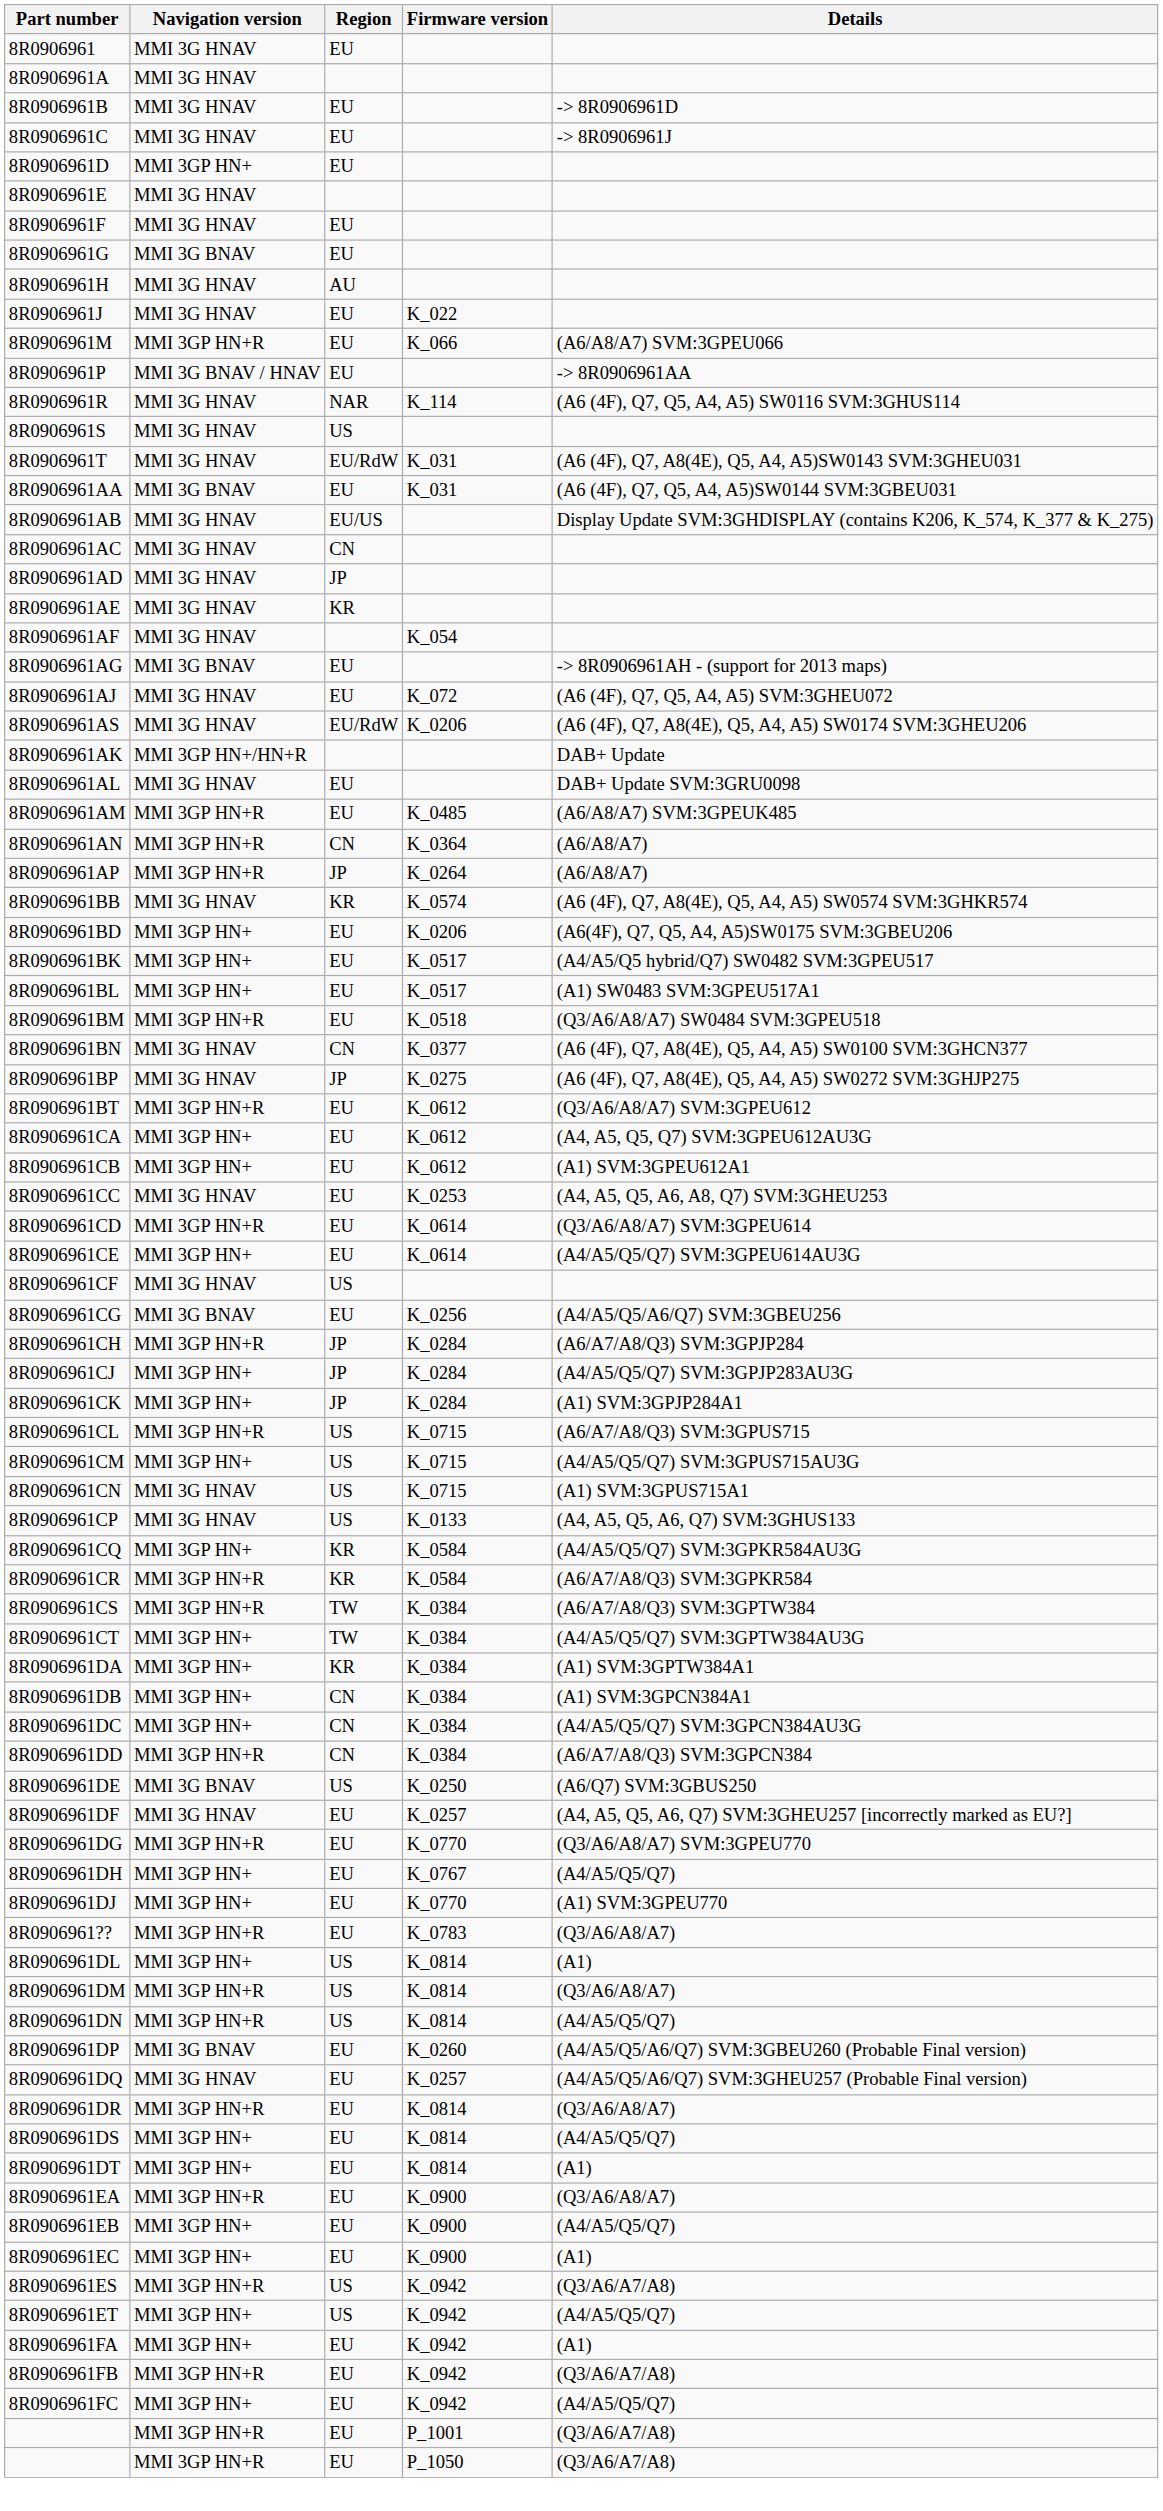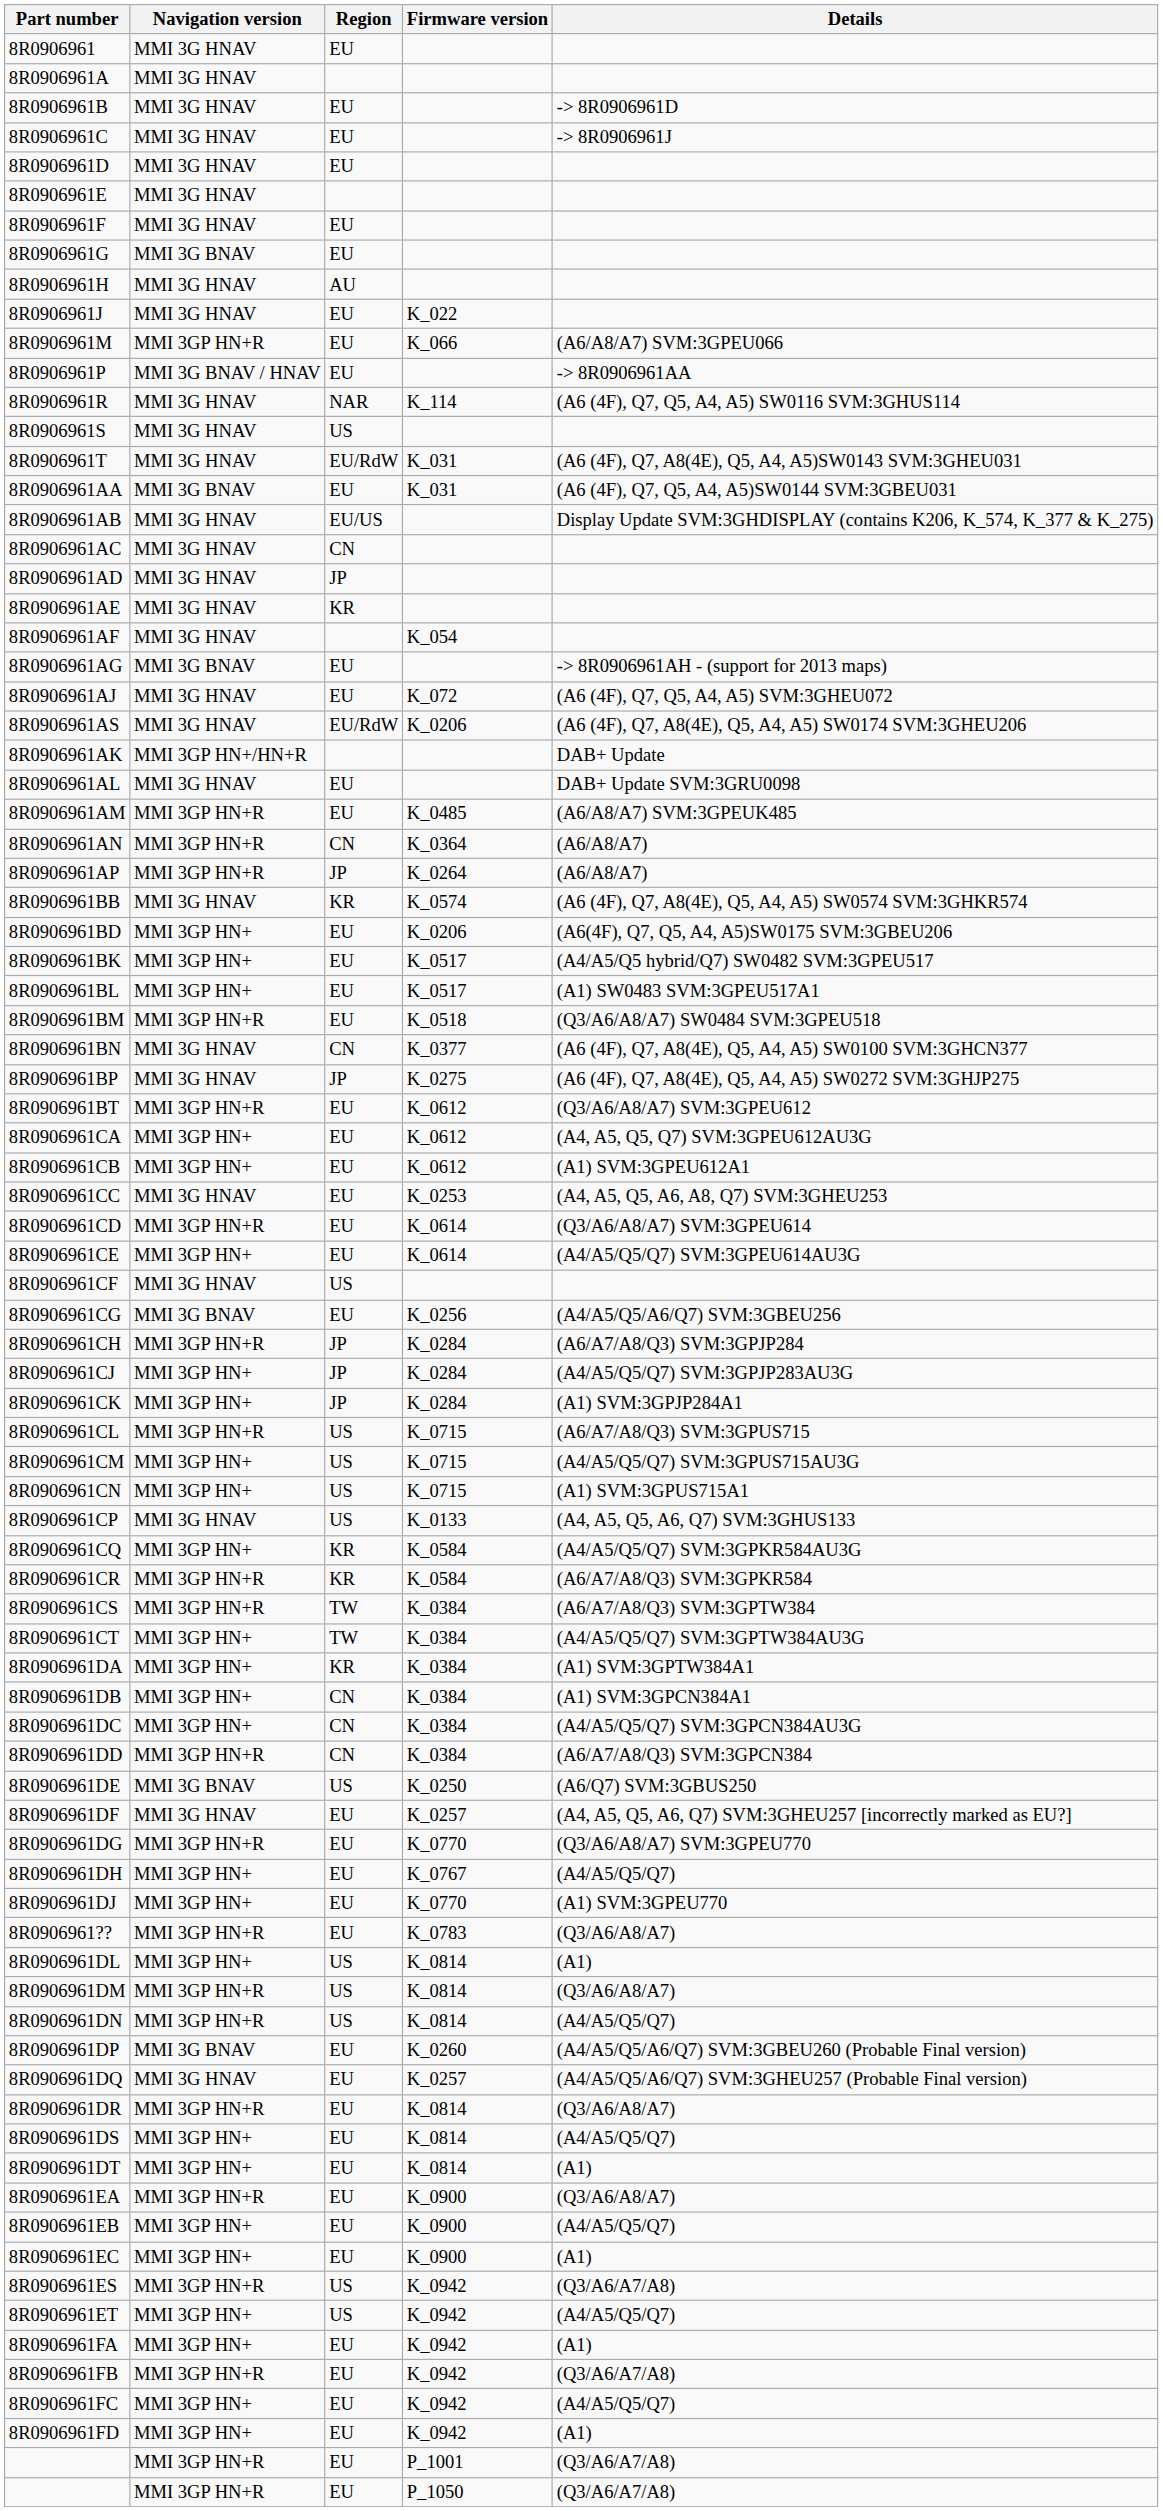8R0906961D | Navigation version: MMI 3GP HN+ -> MMI 3G HNAV
8R0906961CN | Navigation version: MMI 3G HNAV -> MMI 3GP HN+
+ row: 8R0906961FD | MMI 3GP HN+ | EU | K_0942 | (A1)
